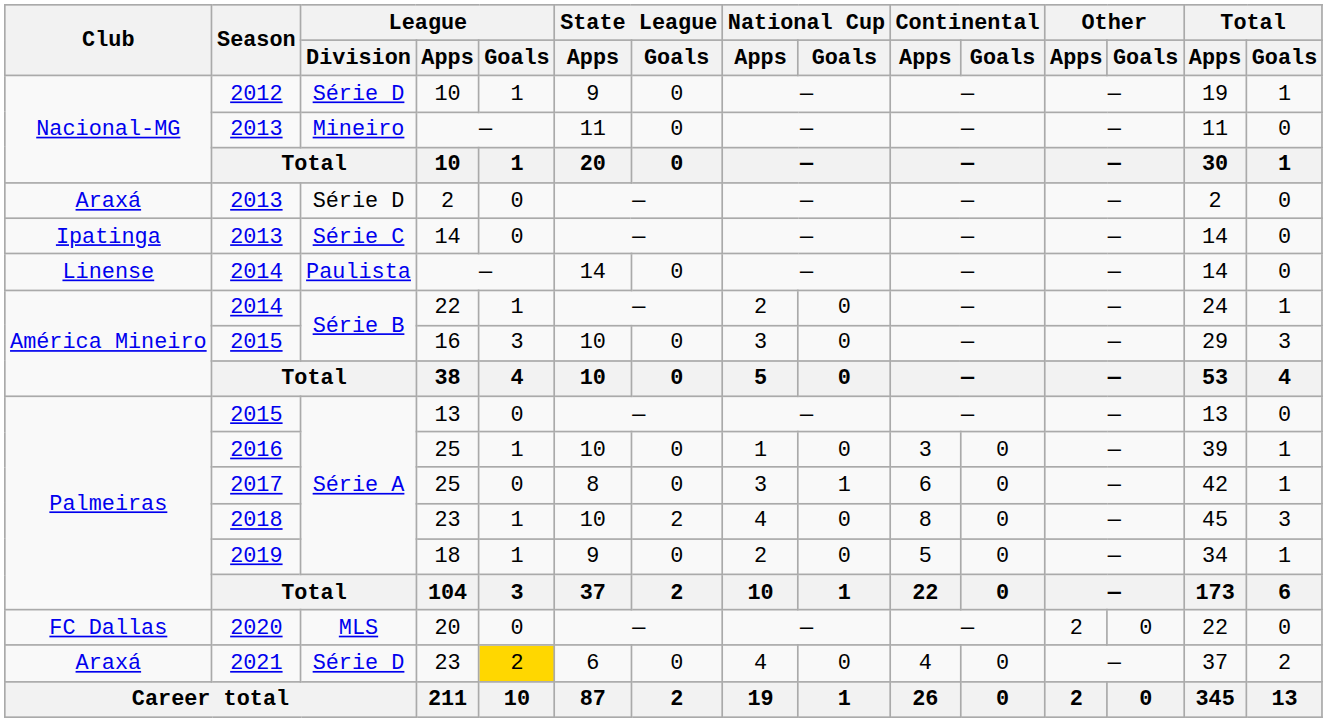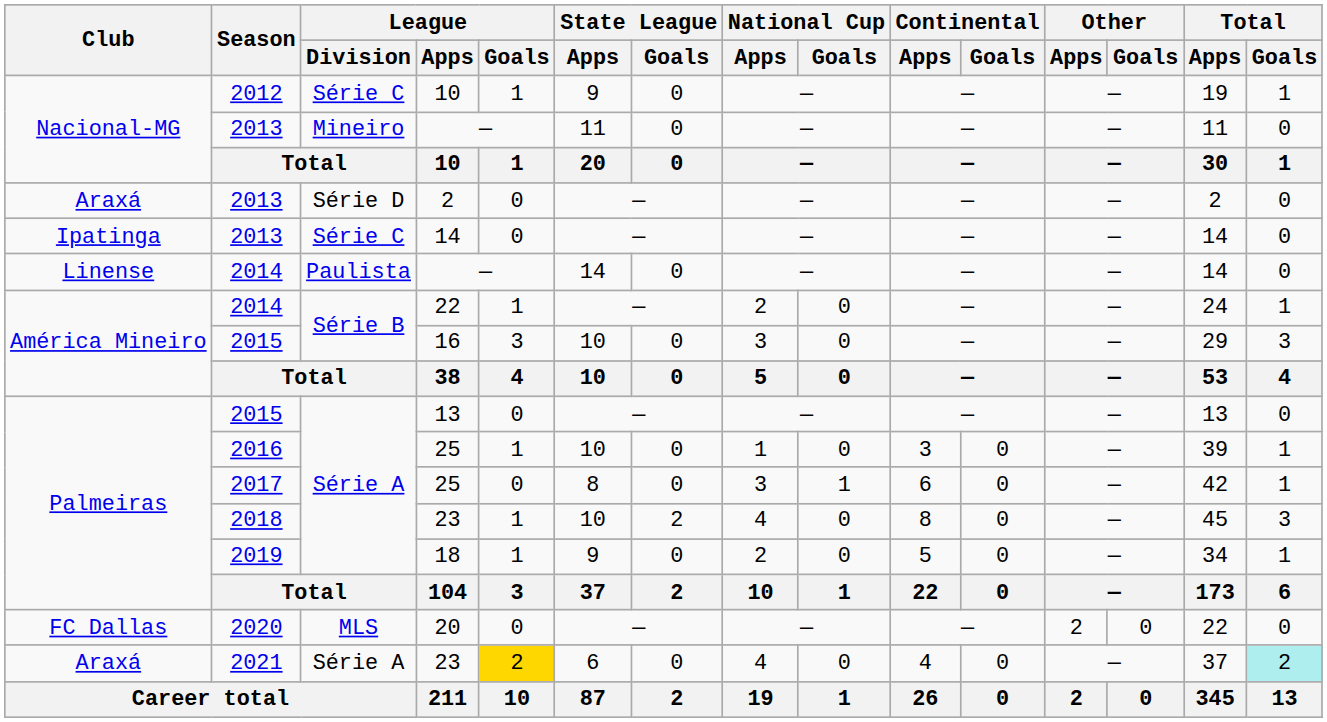2012 / 10 | League / Division: Série D -> Série C
2021 / 23 | League / Division: Série D -> Série A
2021 / 23 | Total / Goals: no background -> paleturquoise background
